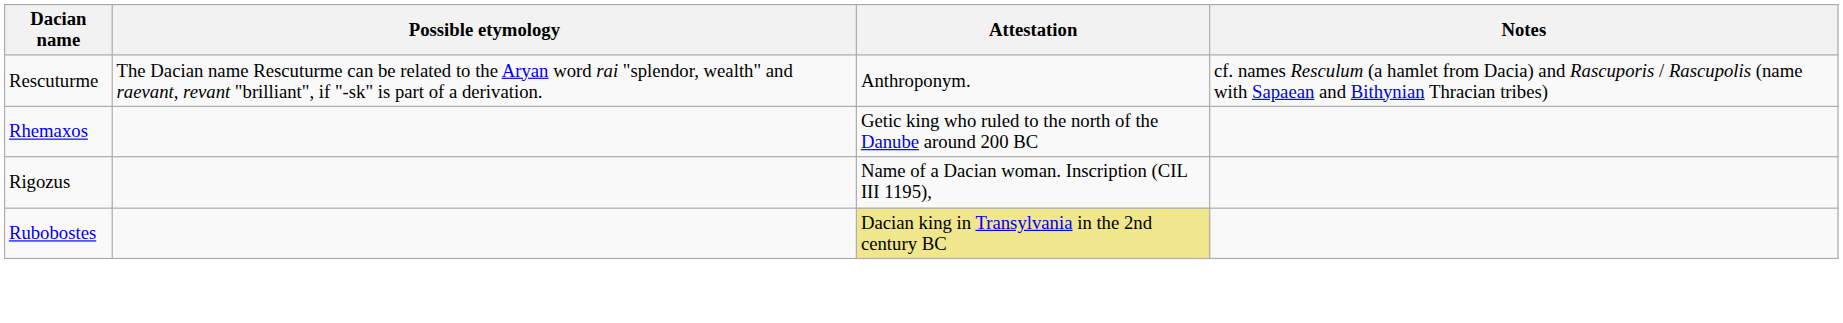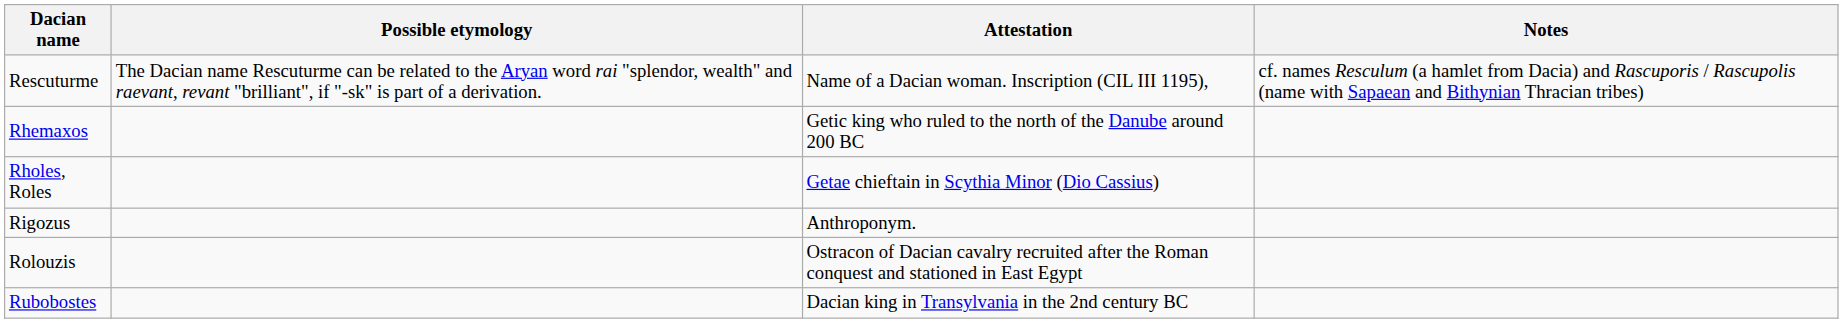Rescuturme | Attestation: Anthroponym. -> Name of a Dacian woman. Inscription (CIL III 1195),
+ row: Rholes, Roles | Getae chieftain in Scythia Minor (Dio Cassius)
Rigozus | Attestation: Name of a Dacian woman. Inscription (CIL III 1195), -> Anthroponym.
+ row: Rolouzis | Ostracon of Dacian cavalry recruited after the Roman conquest and stationed in East Egypt
Rubobostes | Attestation: khaki background -> no background
